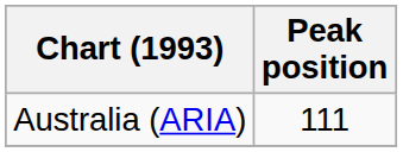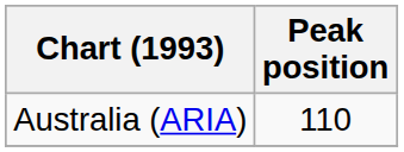Australia (ARIA) | Peak position: 111 -> 110
